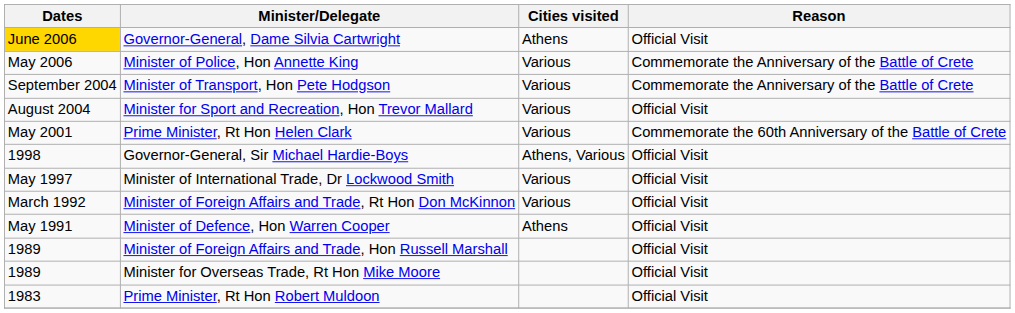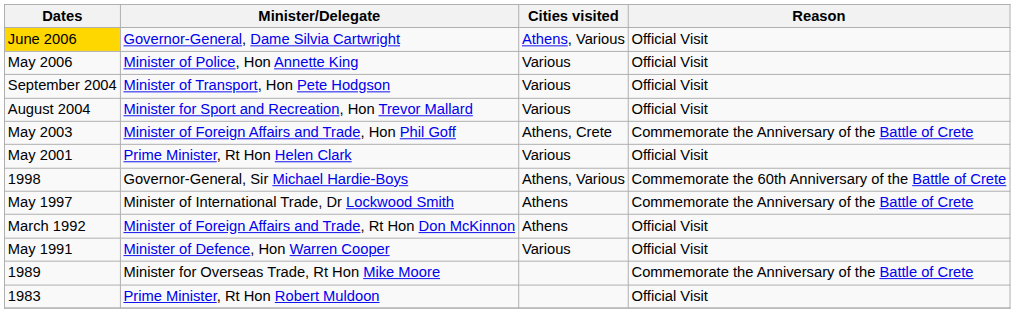Governor-General, Dame Silvia Cartwright | Cities visited: Athens -> Athens, Various
Minister of Police, Hon Annette King | Reason: Commemorate the Anniversary of the Battle of Crete -> Official Visit
Minister of Transport, Hon Pete Hodgson | Reason: Commemorate the Anniversary of the Battle of Crete -> Official Visit
+ row: May 2003 | Minister of Foreign Affairs and Trade, Hon Phil Goff | Athens, Crete | Commemorate the Anniversary of the Battle of Crete
Prime Minister, Rt Hon Helen Clark | Reason: Commemorate the 60th Anniversary of the Battle of Crete -> Official Visit
Governor-General, Sir Michael Hardie-Boys | Reason: Official Visit -> Commemorate the 60th Anniversary of the Battle of Crete
Minister of International Trade, Dr Lockwood Smith | Cities visited: Various -> Athens
Minister of International Trade, Dr Lockwood Smith | Reason: Official Visit -> Commemorate the Anniversary of the Battle of Crete
Minister of Foreign Affairs and Trade, Rt Hon Don McKinnon | Cities visited: Various -> Athens
Minister of Defence, Hon Warren Cooper | Cities visited: Athens -> Various
- row: 1989 | Minister of Foreign Affairs and Trade, Hon Russell Marshall | Official Visit
Minister for Overseas Trade, Rt Hon Mike Moore | Reason: Official Visit -> Commemorate the Anniversary of the Battle of Crete
